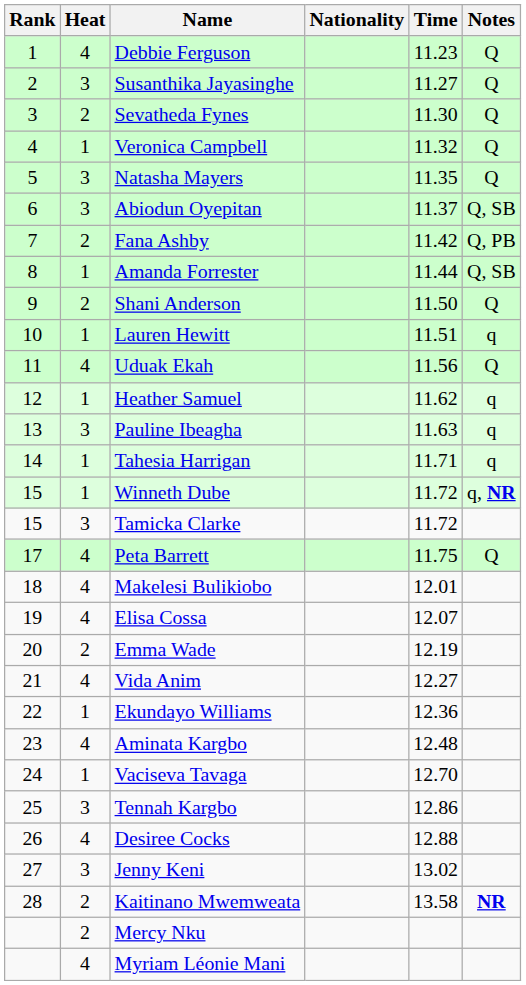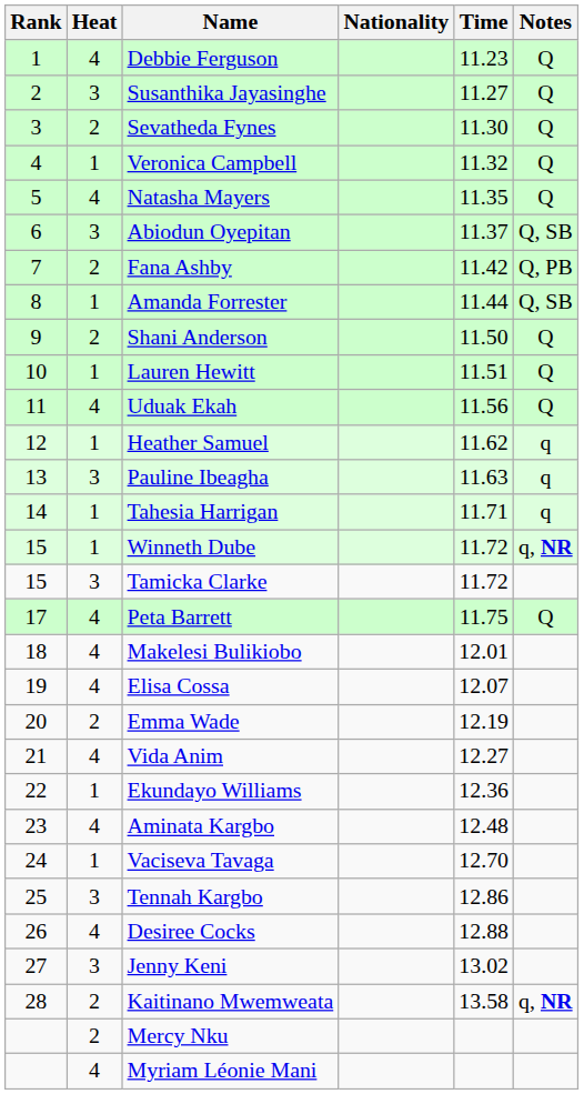Natasha Mayers | Heat: 3 -> 4
Lauren Hewitt | Notes: q -> Q
Kaitinano Mwemweata | Notes: NR -> q, NR
